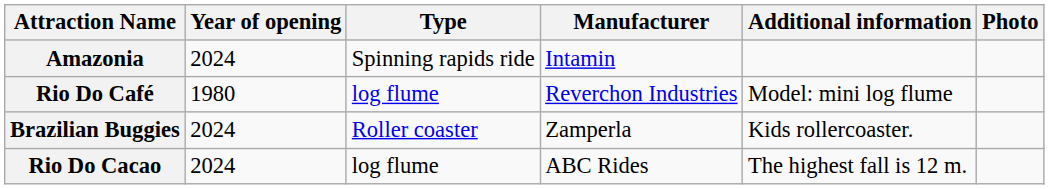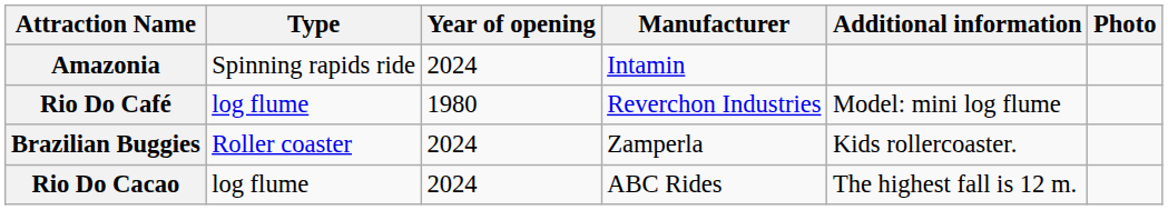columns swapped: Type <-> Year of opening
